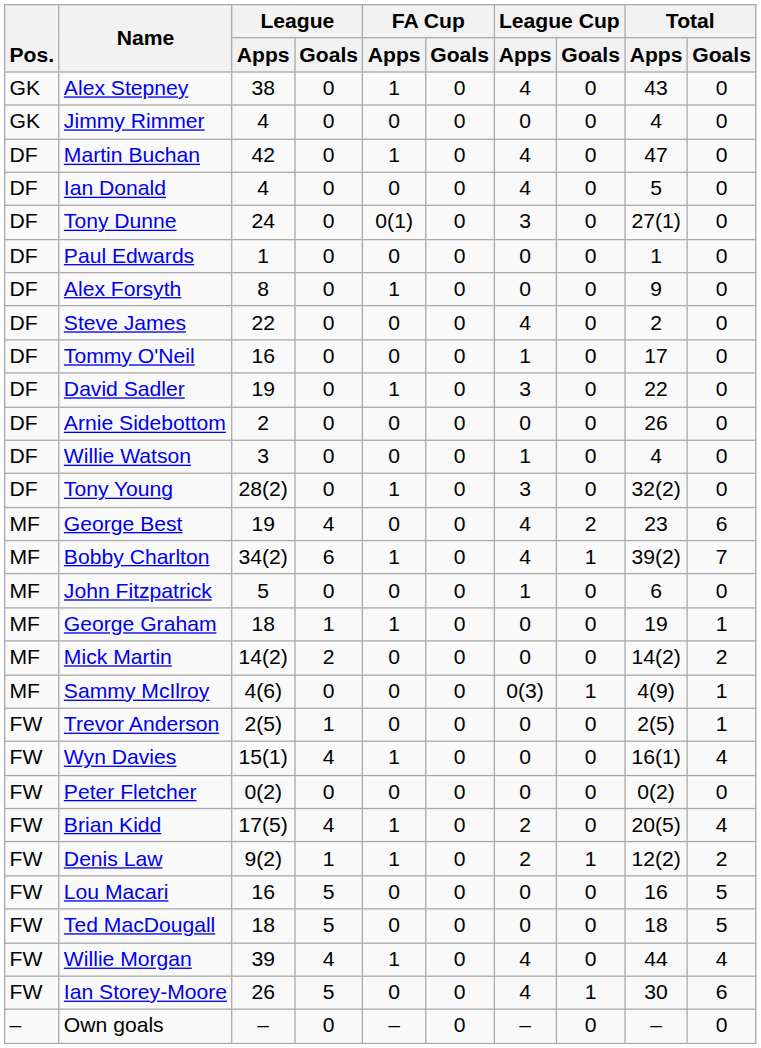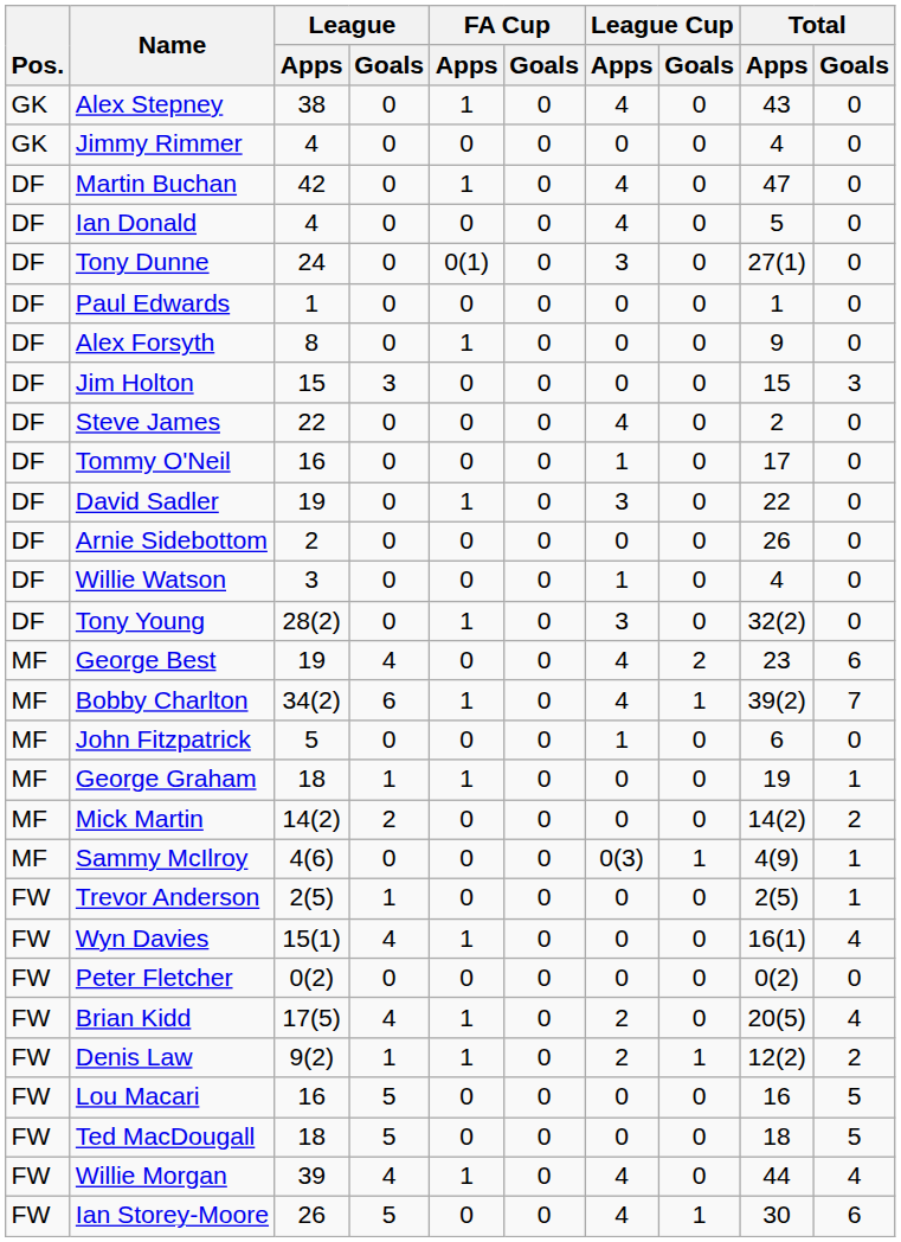+ row: DF | Jim Holton | 15 | 3 | 0 | 0 | 0 | 0 | 15 | 3
- row: – | Own goals | – | 0 | – | 0 | – | 0 | – | 0
